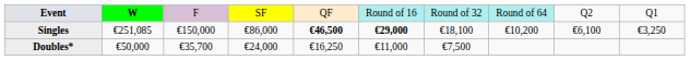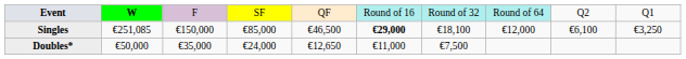Singles | column 4: €86,000 -> €85,000
Singles | column 5: bold -> normal
Singles | column 8: €10,200 -> €12,000
Doubles* | column 3: €35,700 -> €35,000
Doubles* | column 5: €16,250 -> €12,650
